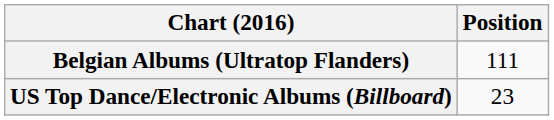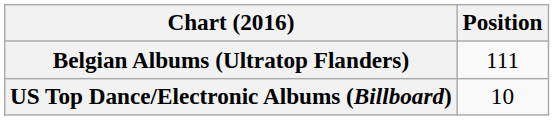US Top Dance/Electronic Albums (Billboard) | Position: 23 -> 10
